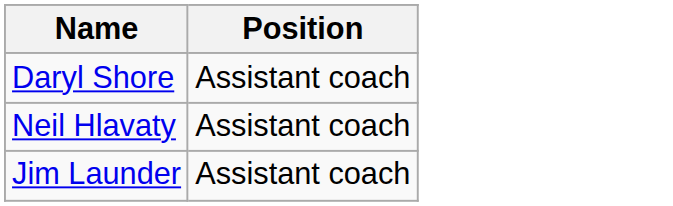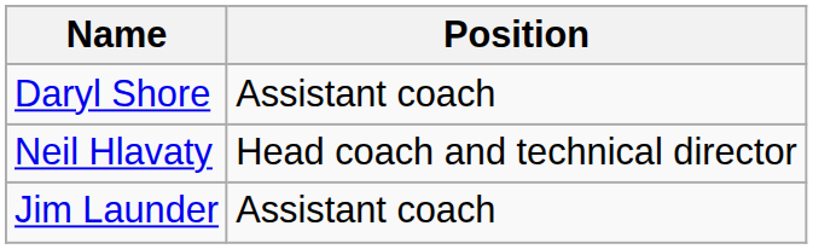Neil Hlavaty | Position: Assistant coach -> Head coach and technical director
